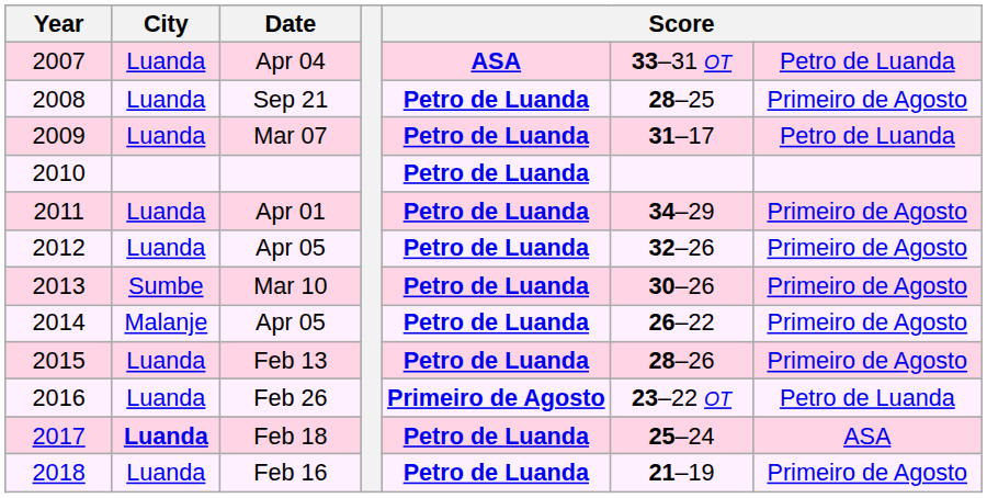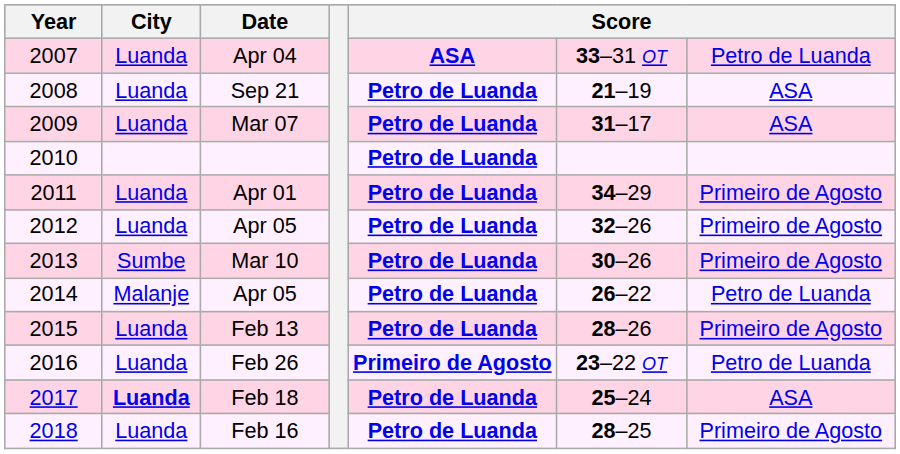Sep 21 | column 6: 28–25 -> 21–19
Sep 21 | column 7: Primeiro de Agosto -> ASA
Mar 07 | column 7: Petro de Luanda -> ASA
2014 / Apr 05 | column 7: Primeiro de Agosto -> Petro de Luanda
Feb 16 | column 6: 21–19 -> 28–25
